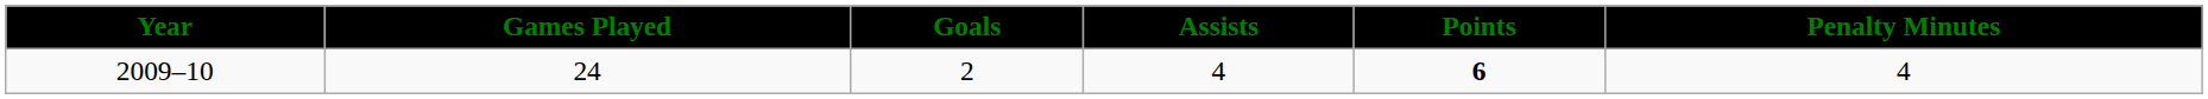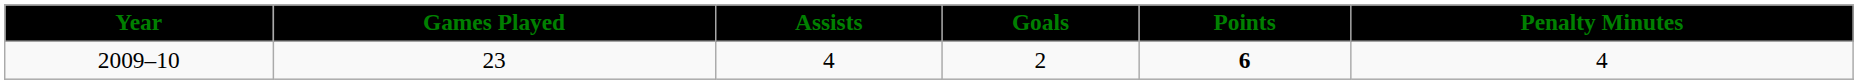columns swapped: Goals <-> Assists
2009–10 | Games Played: 24 -> 23
